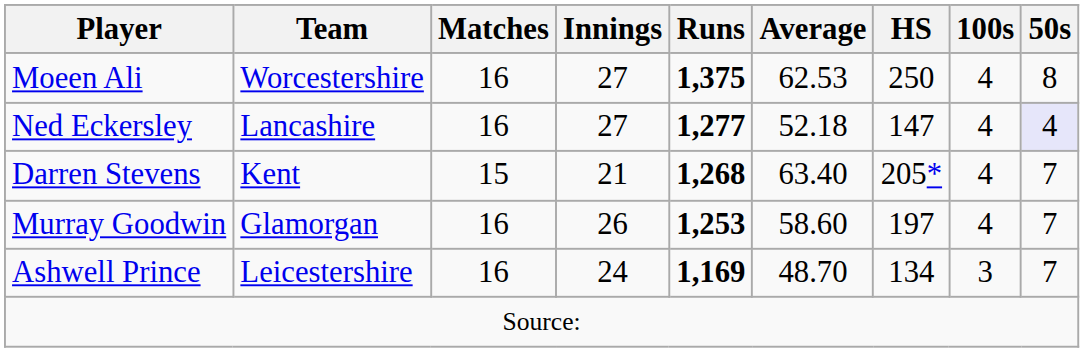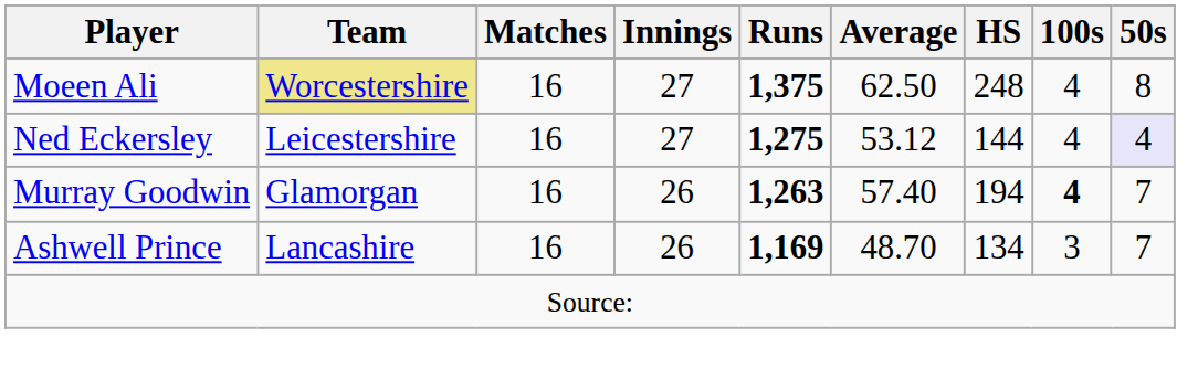Moeen Ali | Team: no background -> khaki background
Moeen Ali | Average: 62.53 -> 62.50
Moeen Ali | HS: 250 -> 248
Ned Eckersley | Team: Lancashire -> Leicestershire
Ned Eckersley | Runs: 1,277 -> 1,275
Ned Eckersley | Average: 52.18 -> 53.12
Ned Eckersley | HS: 147 -> 144
- row: Darren Stevens | Kent | 15 | 21 | 1,268 | 63.40 | 205* | 4 | 7
Murray Goodwin | Runs: 1,253 -> 1,263
Murray Goodwin | Average: 58.60 -> 57.40
Murray Goodwin | HS: 197 -> 194
Murray Goodwin | 100s: normal -> bold
Ashwell Prince | Team: Leicestershire -> Lancashire
Ashwell Prince | Innings: 24 -> 26
